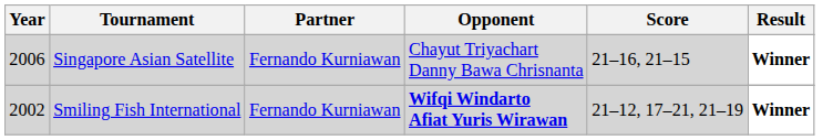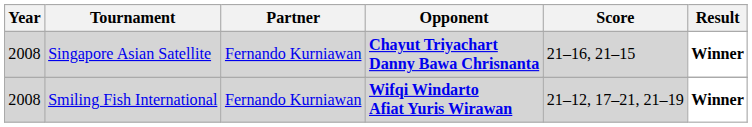Singapore Asian Satellite | Year: 2006 -> 2008
Singapore Asian Satellite | Opponent: normal -> bold
Smiling Fish International | Year: 2002 -> 2008
